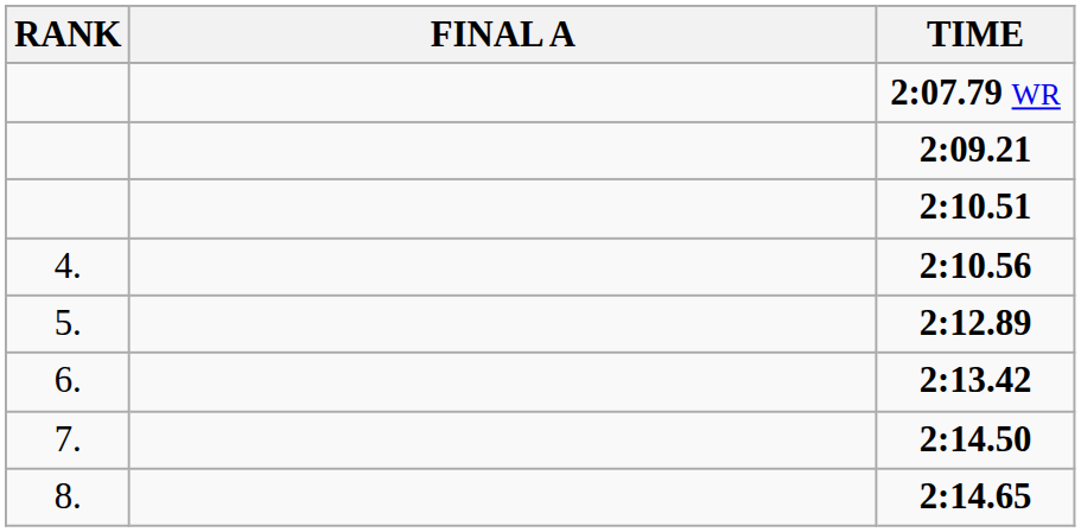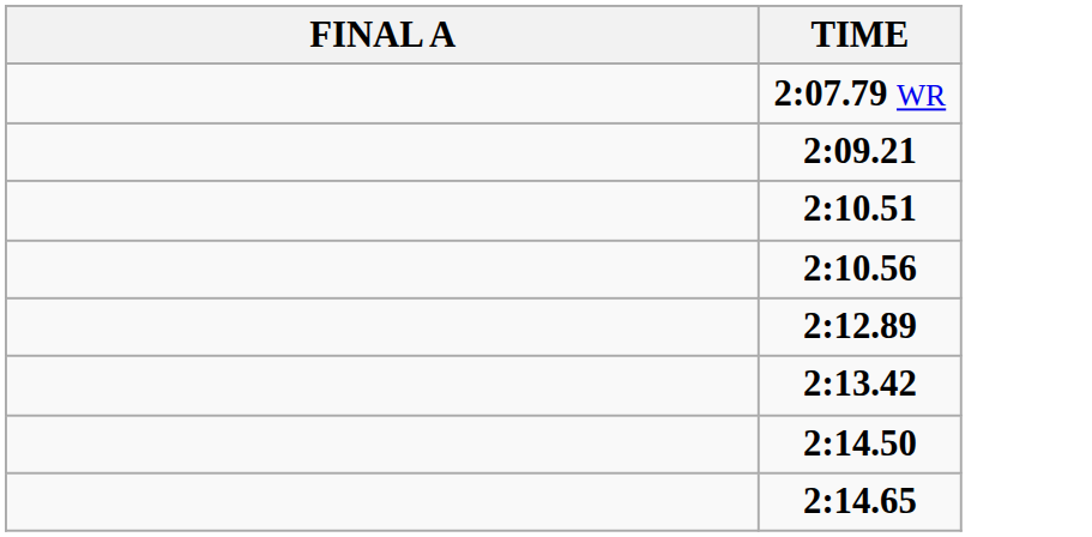- column: RANK | 4. | 5. | 6. | 7. | 8.
